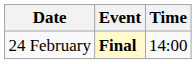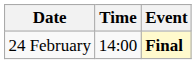columns swapped: Time <-> Event
